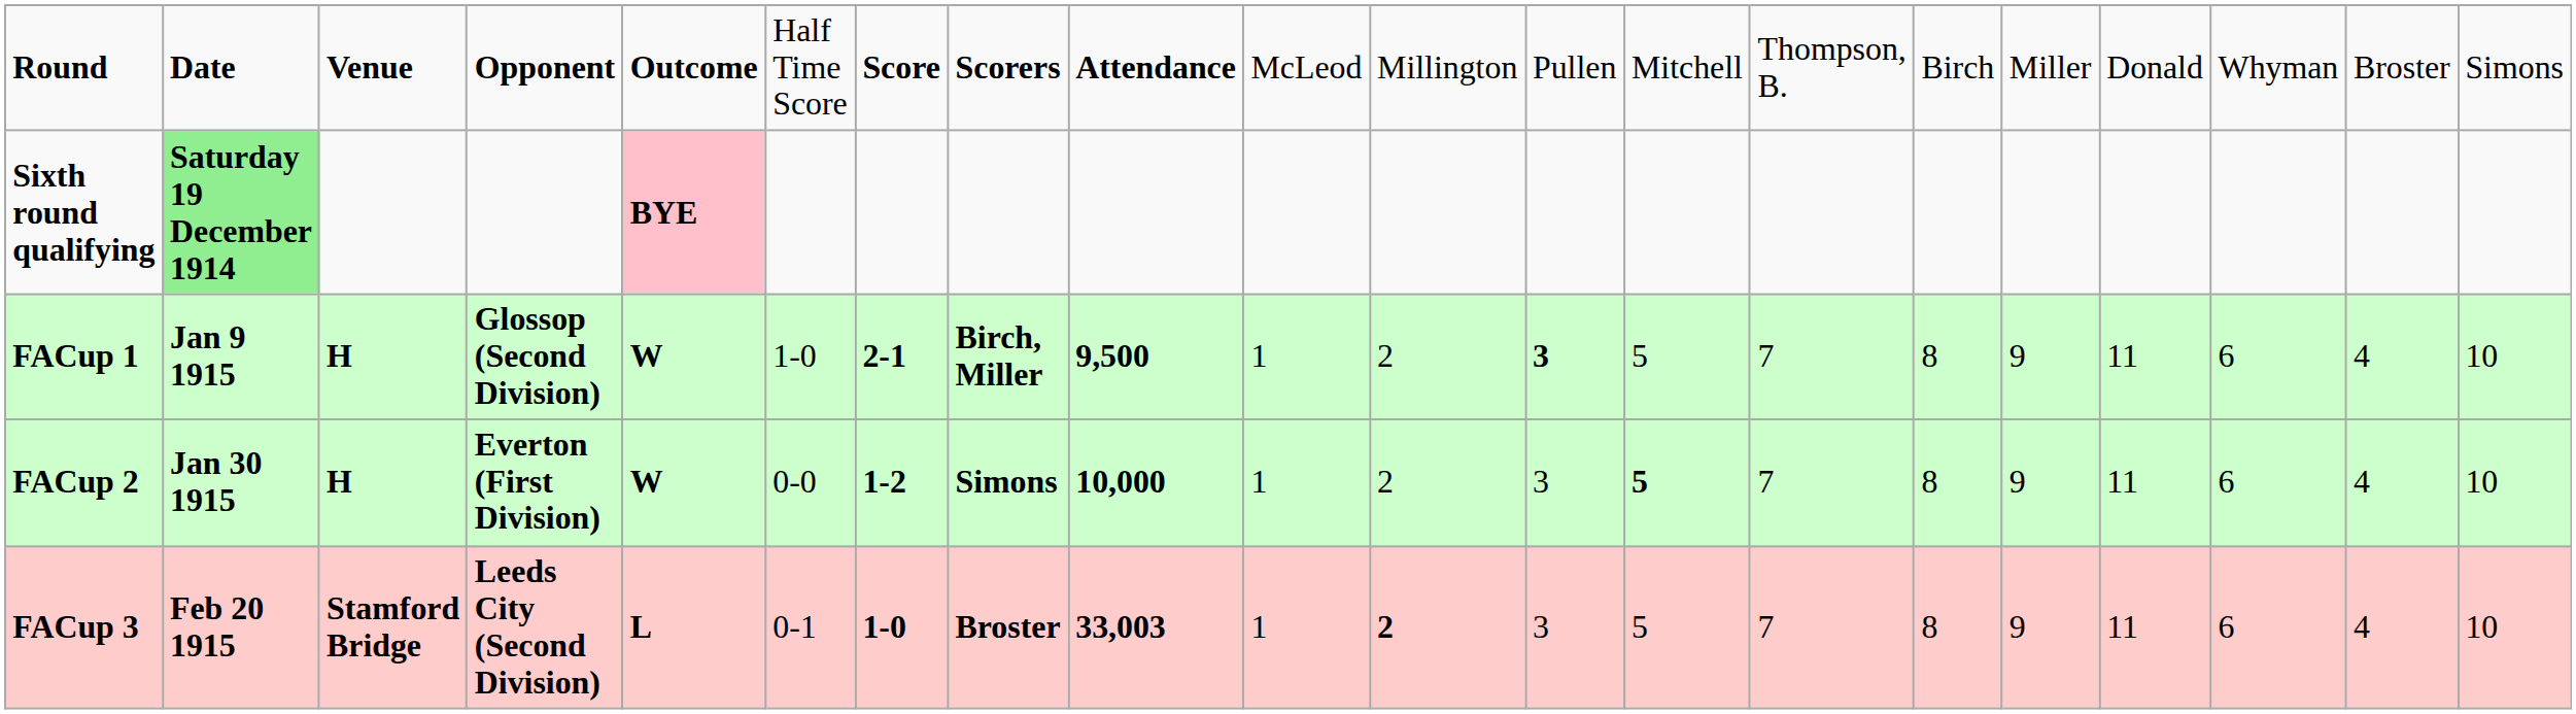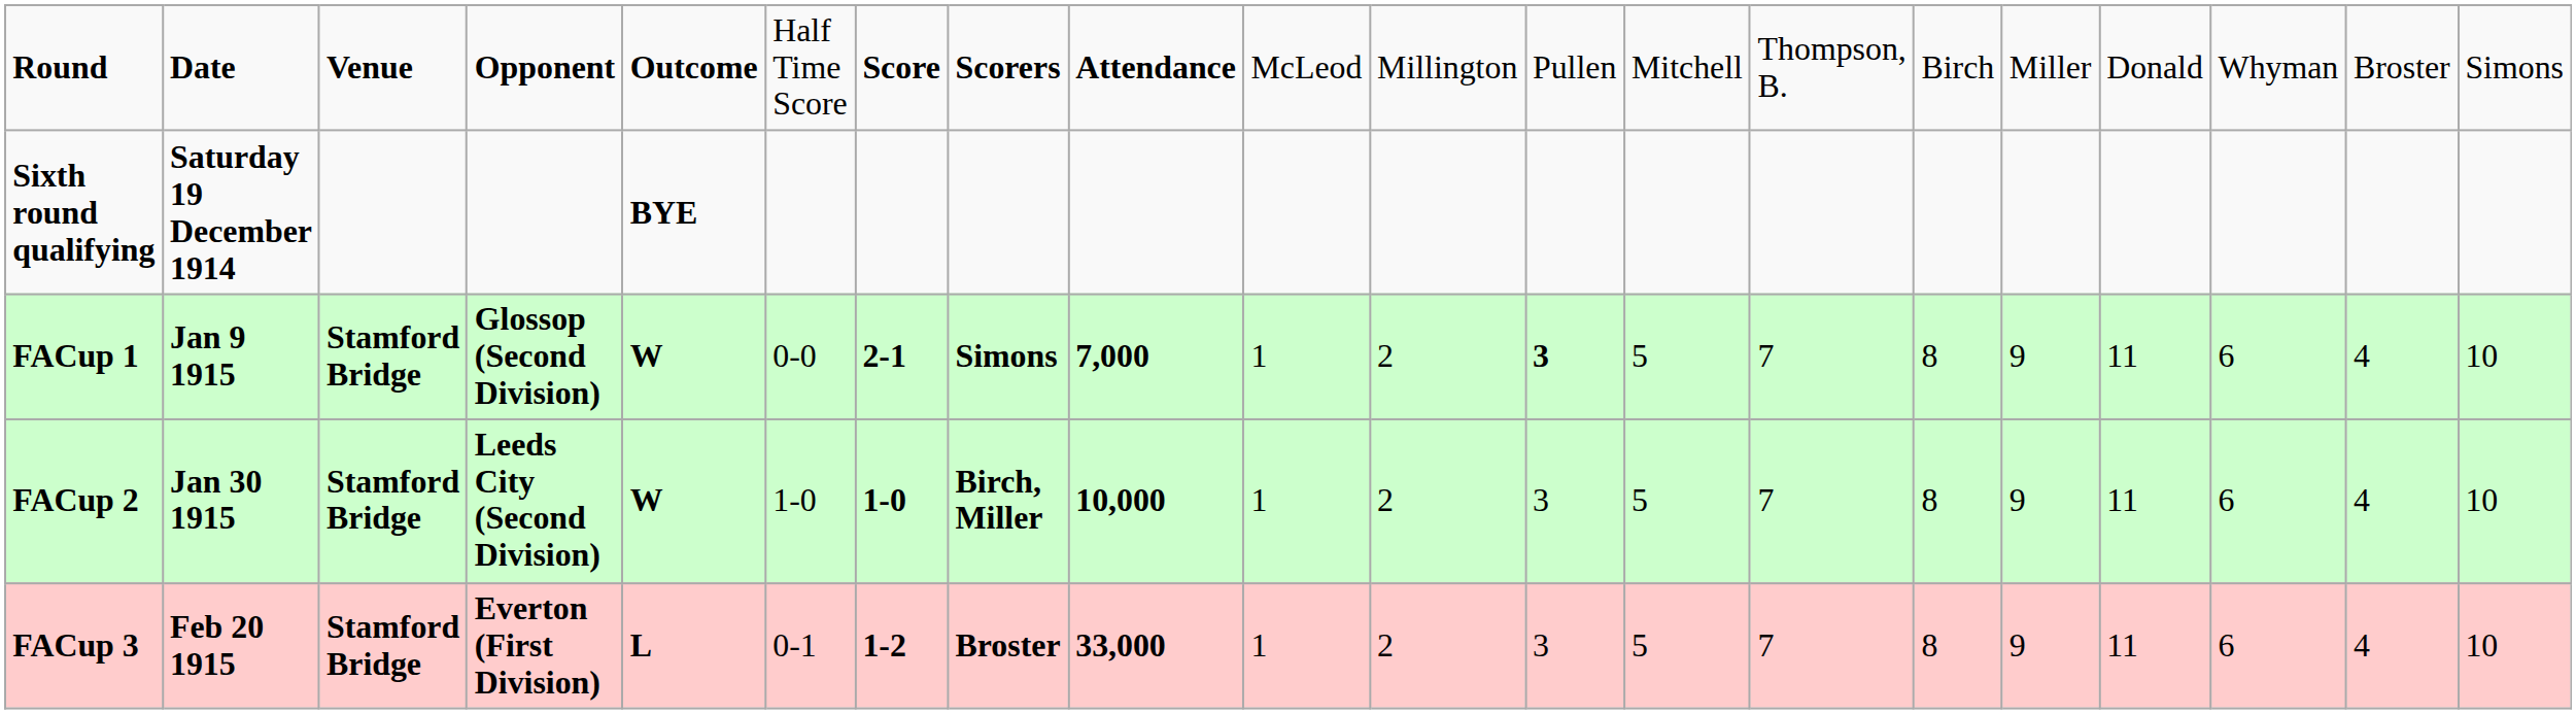Sixth round qualifying | column 2: lightgreen background -> no background
Sixth round qualifying | column 5: pink background -> no background
FACup 1 | column 3: H -> Stamford Bridge
FACup 1 | column 6: 1-0 -> 0-0
FACup 1 | column 8: Birch, Miller -> Simons
FACup 1 | column 9: 9,500 -> 7,000
FACup 2 | column 3: H -> Stamford Bridge
FACup 2 | column 4: Everton (First Division) -> Leeds City (Second Division)
FACup 2 | column 6: 0-0 -> 1-0
FACup 2 | column 7: 1-2 -> 1-0
FACup 2 | column 8: Simons -> Birch, Miller
FACup 2 | column 13: bold -> normal
FACup 3 | column 4: Leeds City (Second Division) -> Everton (First Division)
FACup 3 | column 7: 1-0 -> 1-2
FACup 3 | column 9: 33,003 -> 33,000
FACup 3 | column 11: bold -> normal
